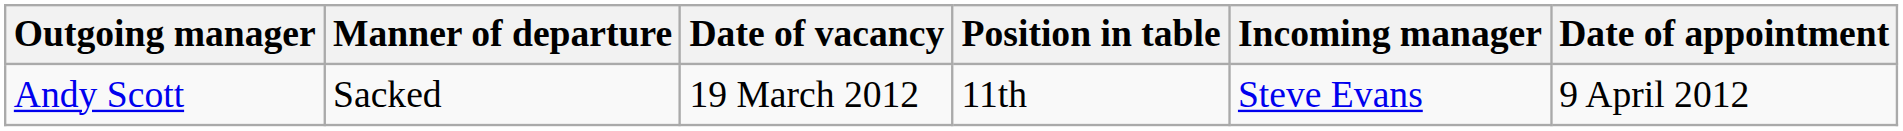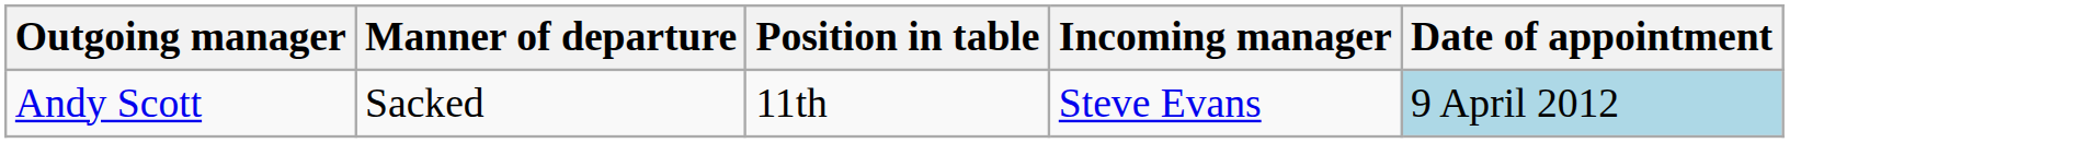- column: Date of vacancy | 19 March 2012
Andy Scott | Date of appointment: no background -> lightblue background
